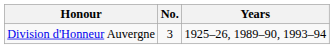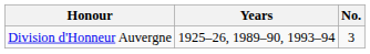columns swapped: No. <-> Years
